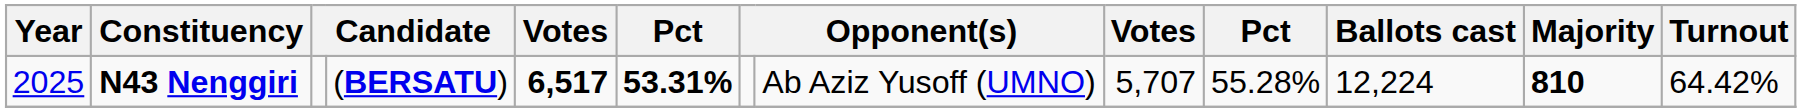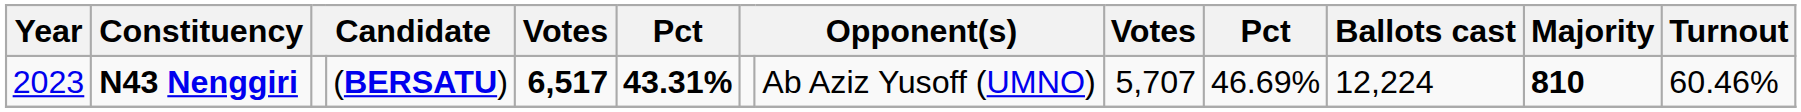N43 Nenggiri | Year: 2025 -> 2023
N43 Nenggiri | column 6: 53.31% -> 43.31%
N43 Nenggiri | column 10: 55.28% -> 46.69%
N43 Nenggiri | Turnout: 64.42% -> 60.46%
